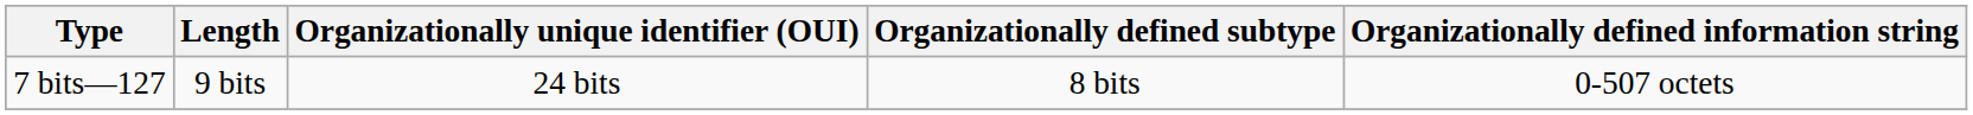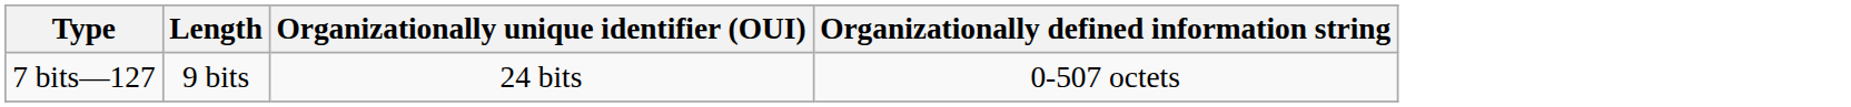- column: Organizationally defined subtype | 8 bits
